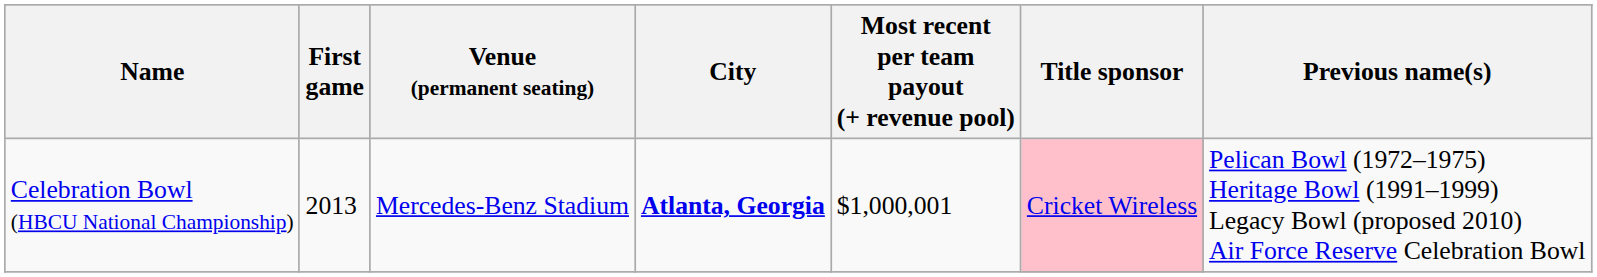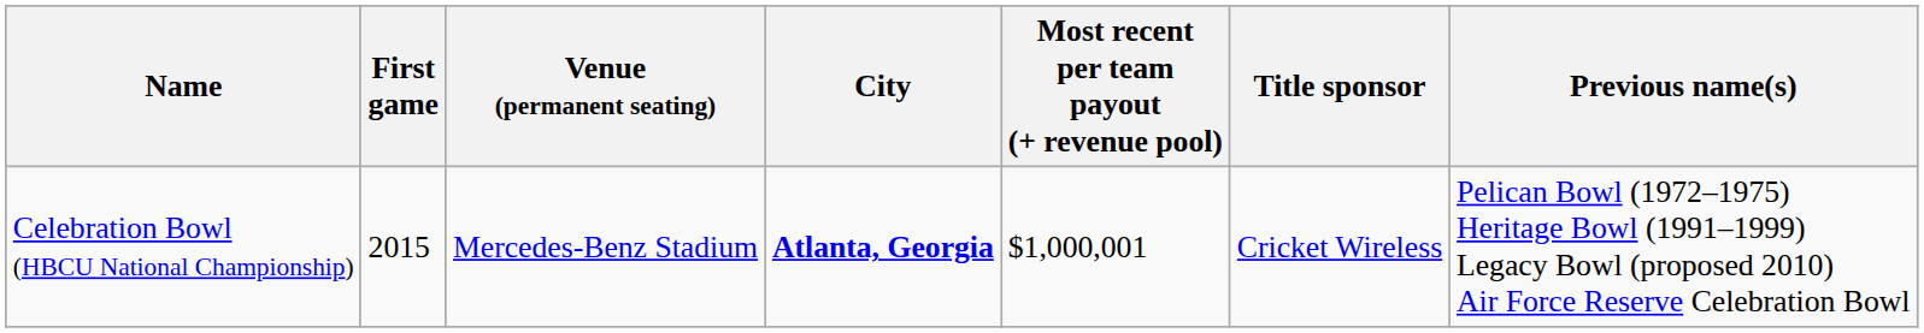Celebration Bowl (HBCU National Championship) | First game: 2013 -> 2015
Celebration Bowl (HBCU National Championship) | Title sponsor: pink background -> no background
